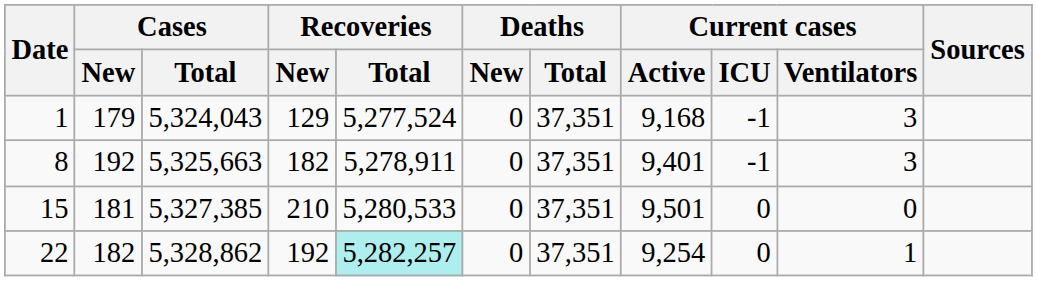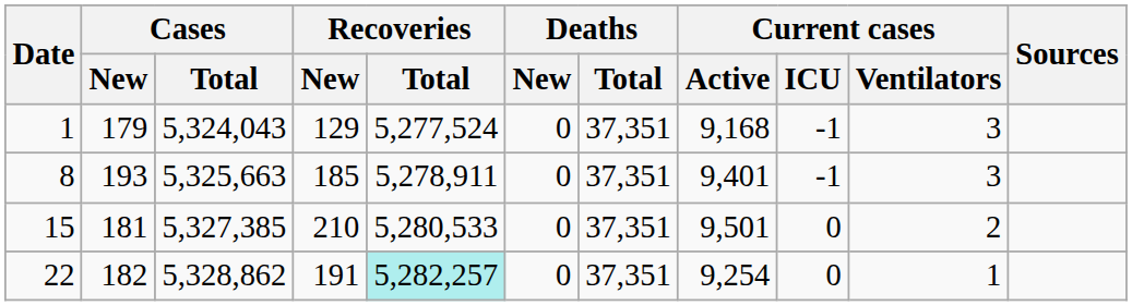8 | Cases / New: 192 -> 193
8 | Recoveries / New: 182 -> 185
15 | Current cases / Ventilators: 0 -> 2
22 | Recoveries / New: 192 -> 191
